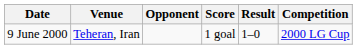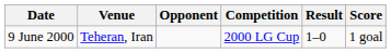columns swapped: Score <-> Competition
